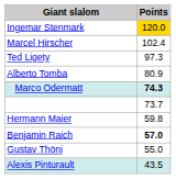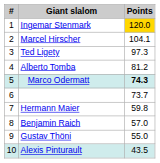+ column: # | 1 | 2 | 3 | 4 | 5 | 6 | 7 | 8 | 9 | 10
Marcel Hirscher | Points: 102.4 -> 104.1
Alberto Tomba | Points: 80.9 -> 81.2
Benjamin Raich | Points: bold -> normal
